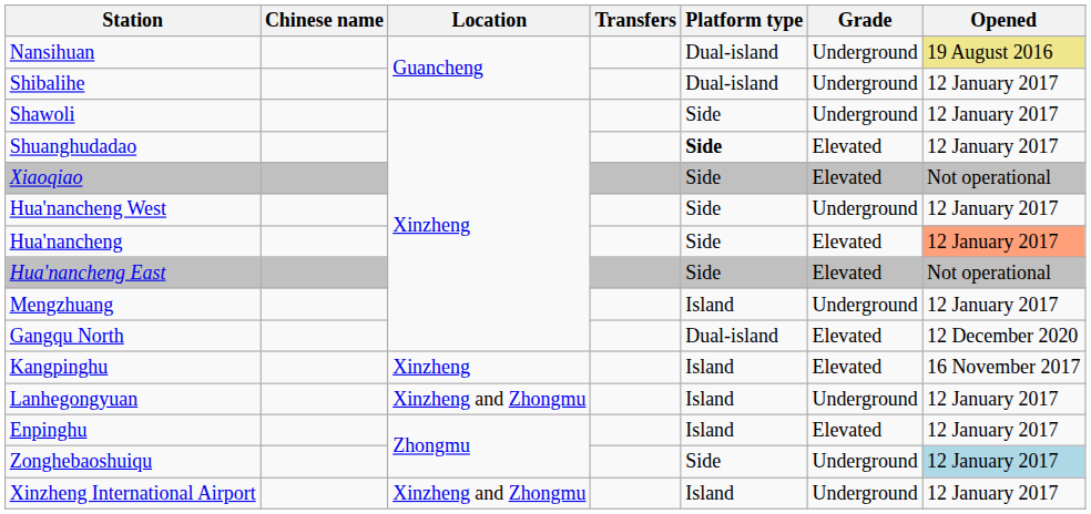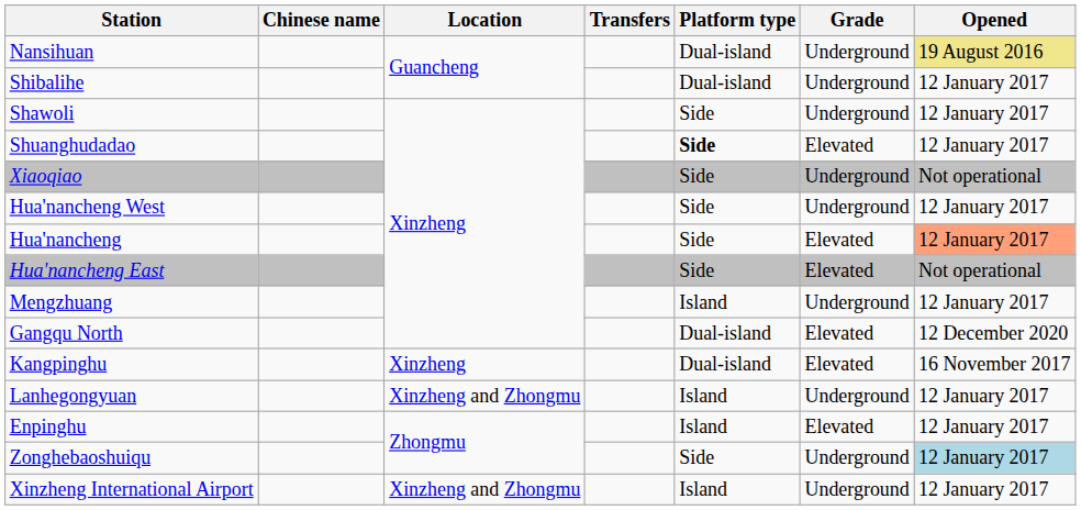Xiaoqiao | Grade: Elevated -> Underground
Kangpinghu | Platform type: Island -> Dual-island
